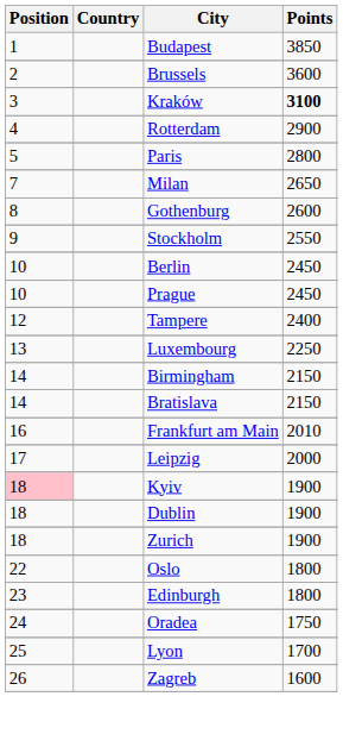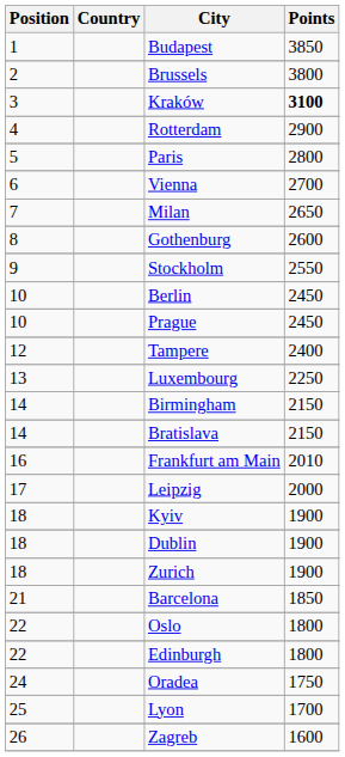Brussels | Points: 3600 -> 3800
+ row: 6 | Vienna | 2700
Kyiv | Position: pink background -> no background
+ row: 21 | Barcelona | 1850
Edinburgh | Position: 23 -> 22
